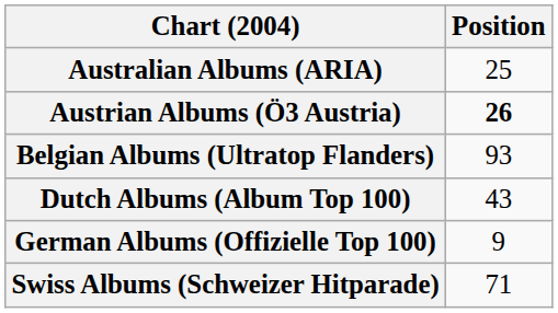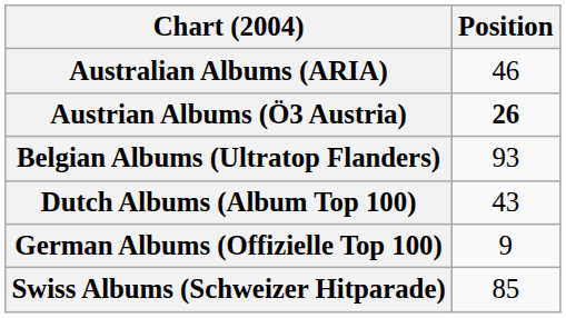Australian Albums (ARIA) | Position: 25 -> 46
Swiss Albums (Schweizer Hitparade) | Position: 71 -> 85
